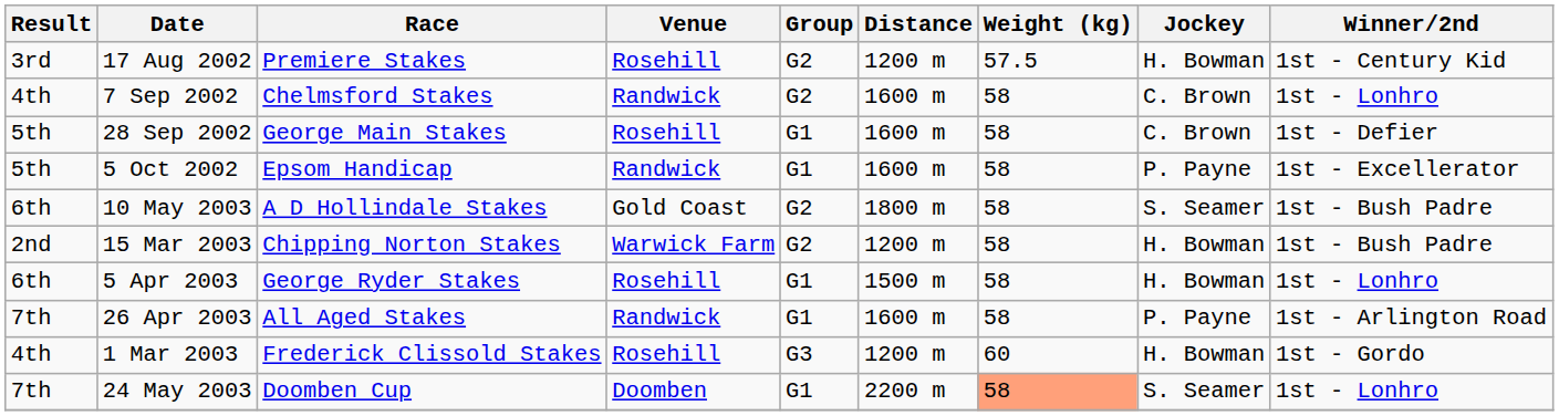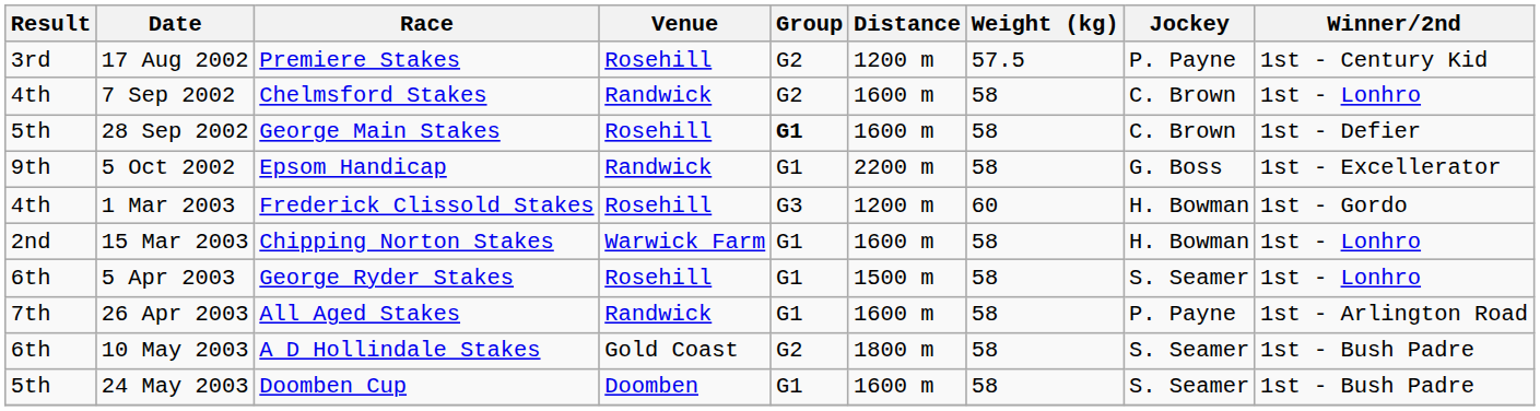17 Aug 2002 | Jockey: H. Bowman -> P. Payne
28 Sep 2002 | Group: normal -> bold
5 Oct 2002 | Result: 5th -> 9th
5 Oct 2002 | Distance: 1600 m -> 2200 m
5 Oct 2002 | Jockey: P. Payne -> G. Boss
rows swapped: 1 Mar 2003 <-> 10 May 2003
15 Mar 2003 | Group: G2 -> G1
15 Mar 2003 | Distance: 1200 m -> 1600 m
15 Mar 2003 | Winner/2nd: 1st - Bush Padre -> 1st - Lonhro
5 Apr 2003 | Jockey: H. Bowman -> S. Seamer
24 May 2003 | Result: 7th -> 5th
24 May 2003 | Distance: 2200 m -> 1600 m
24 May 2003 | Weight (kg): lightsalmon background -> no background
24 May 2003 | Winner/2nd: 1st - Lonhro -> 1st - Bush Padre
